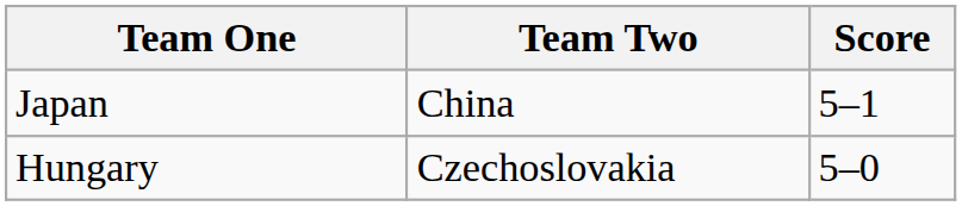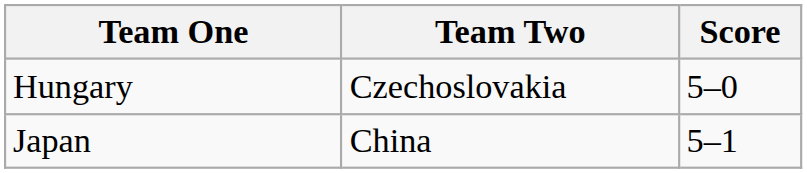rows swapped: Japan <-> Hungary
